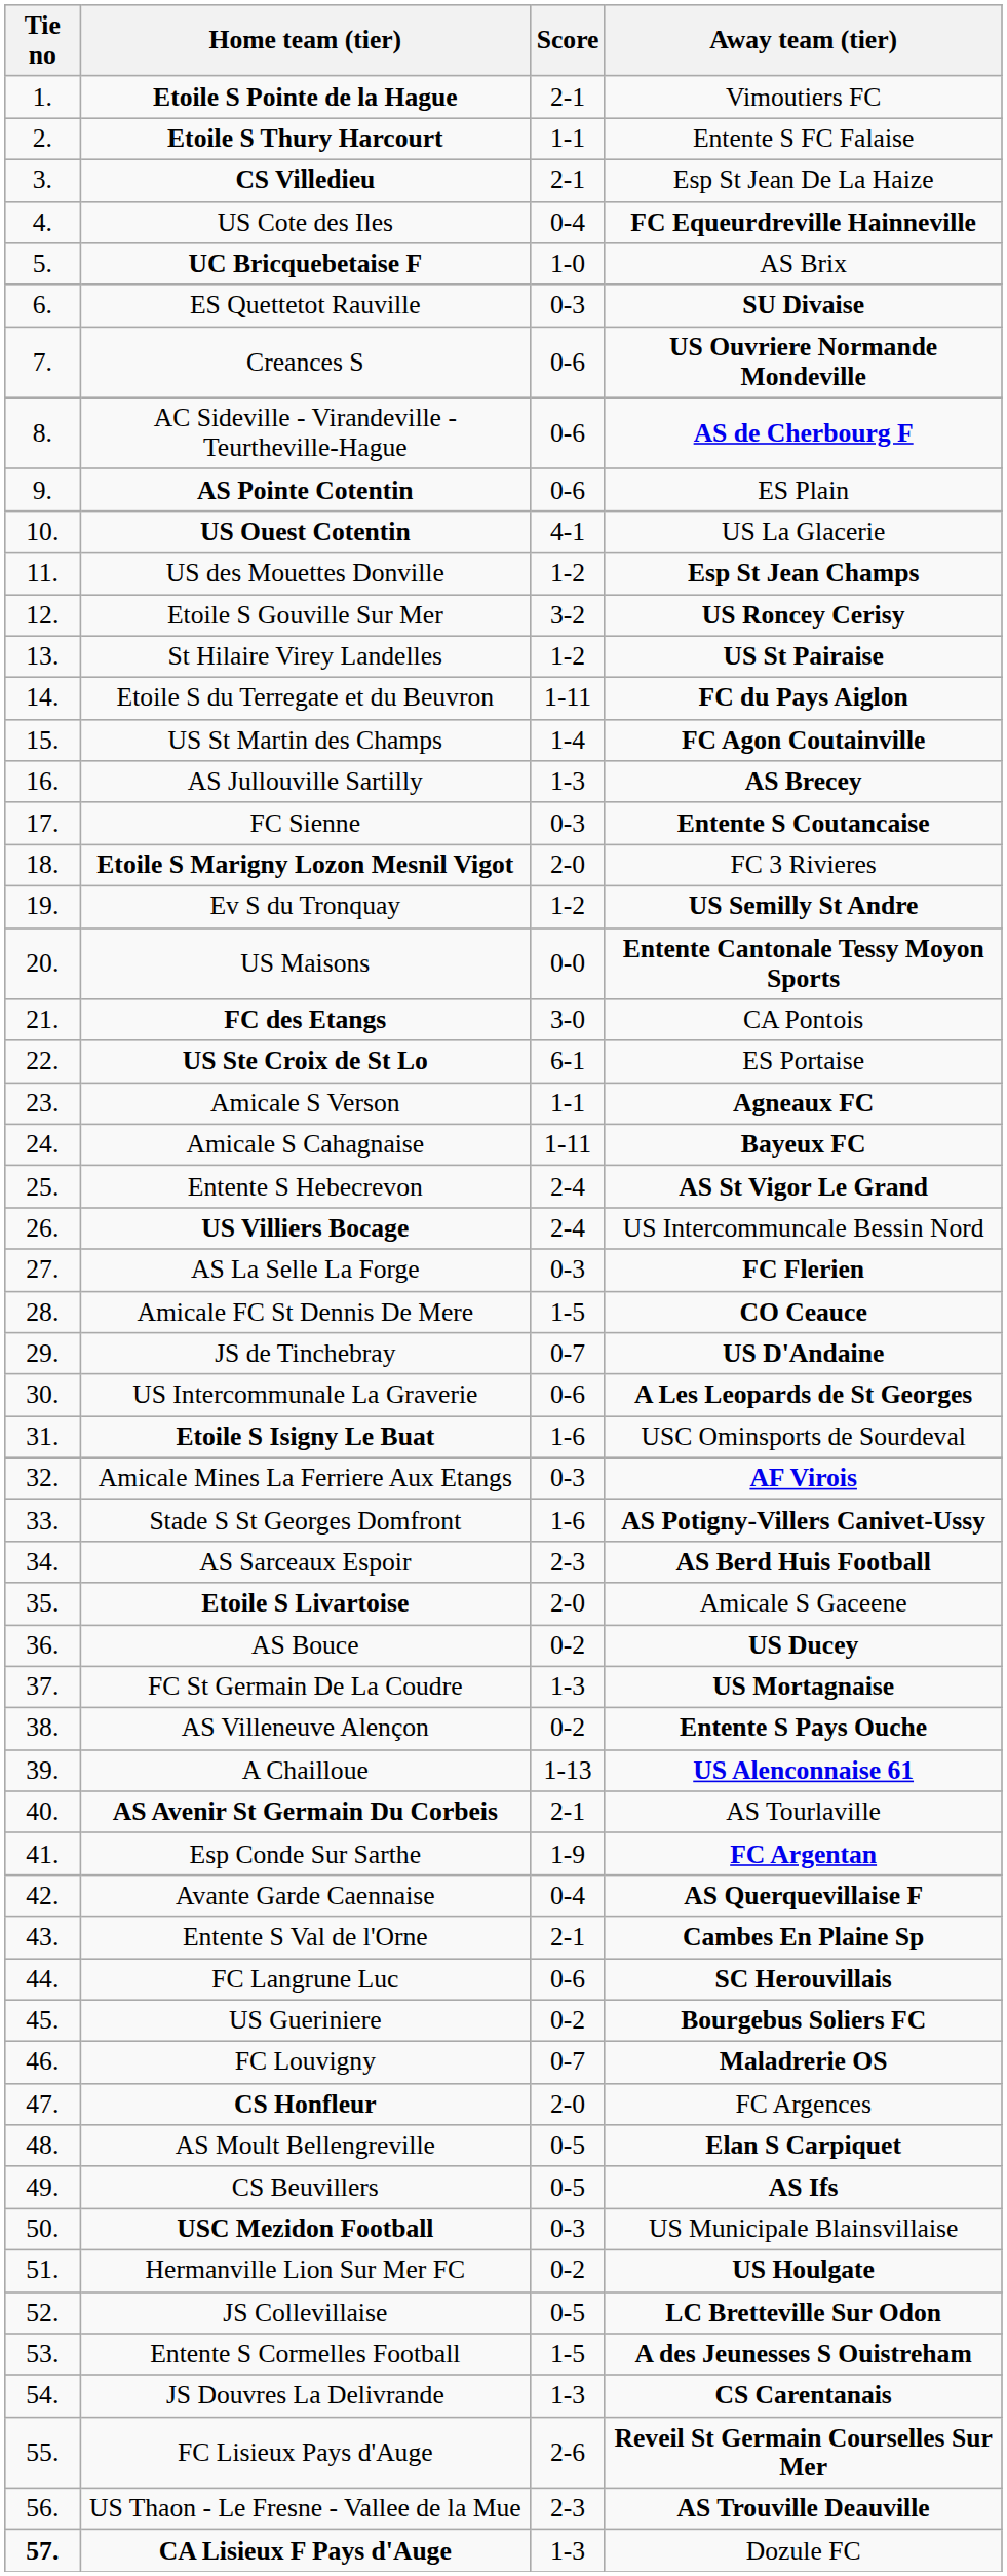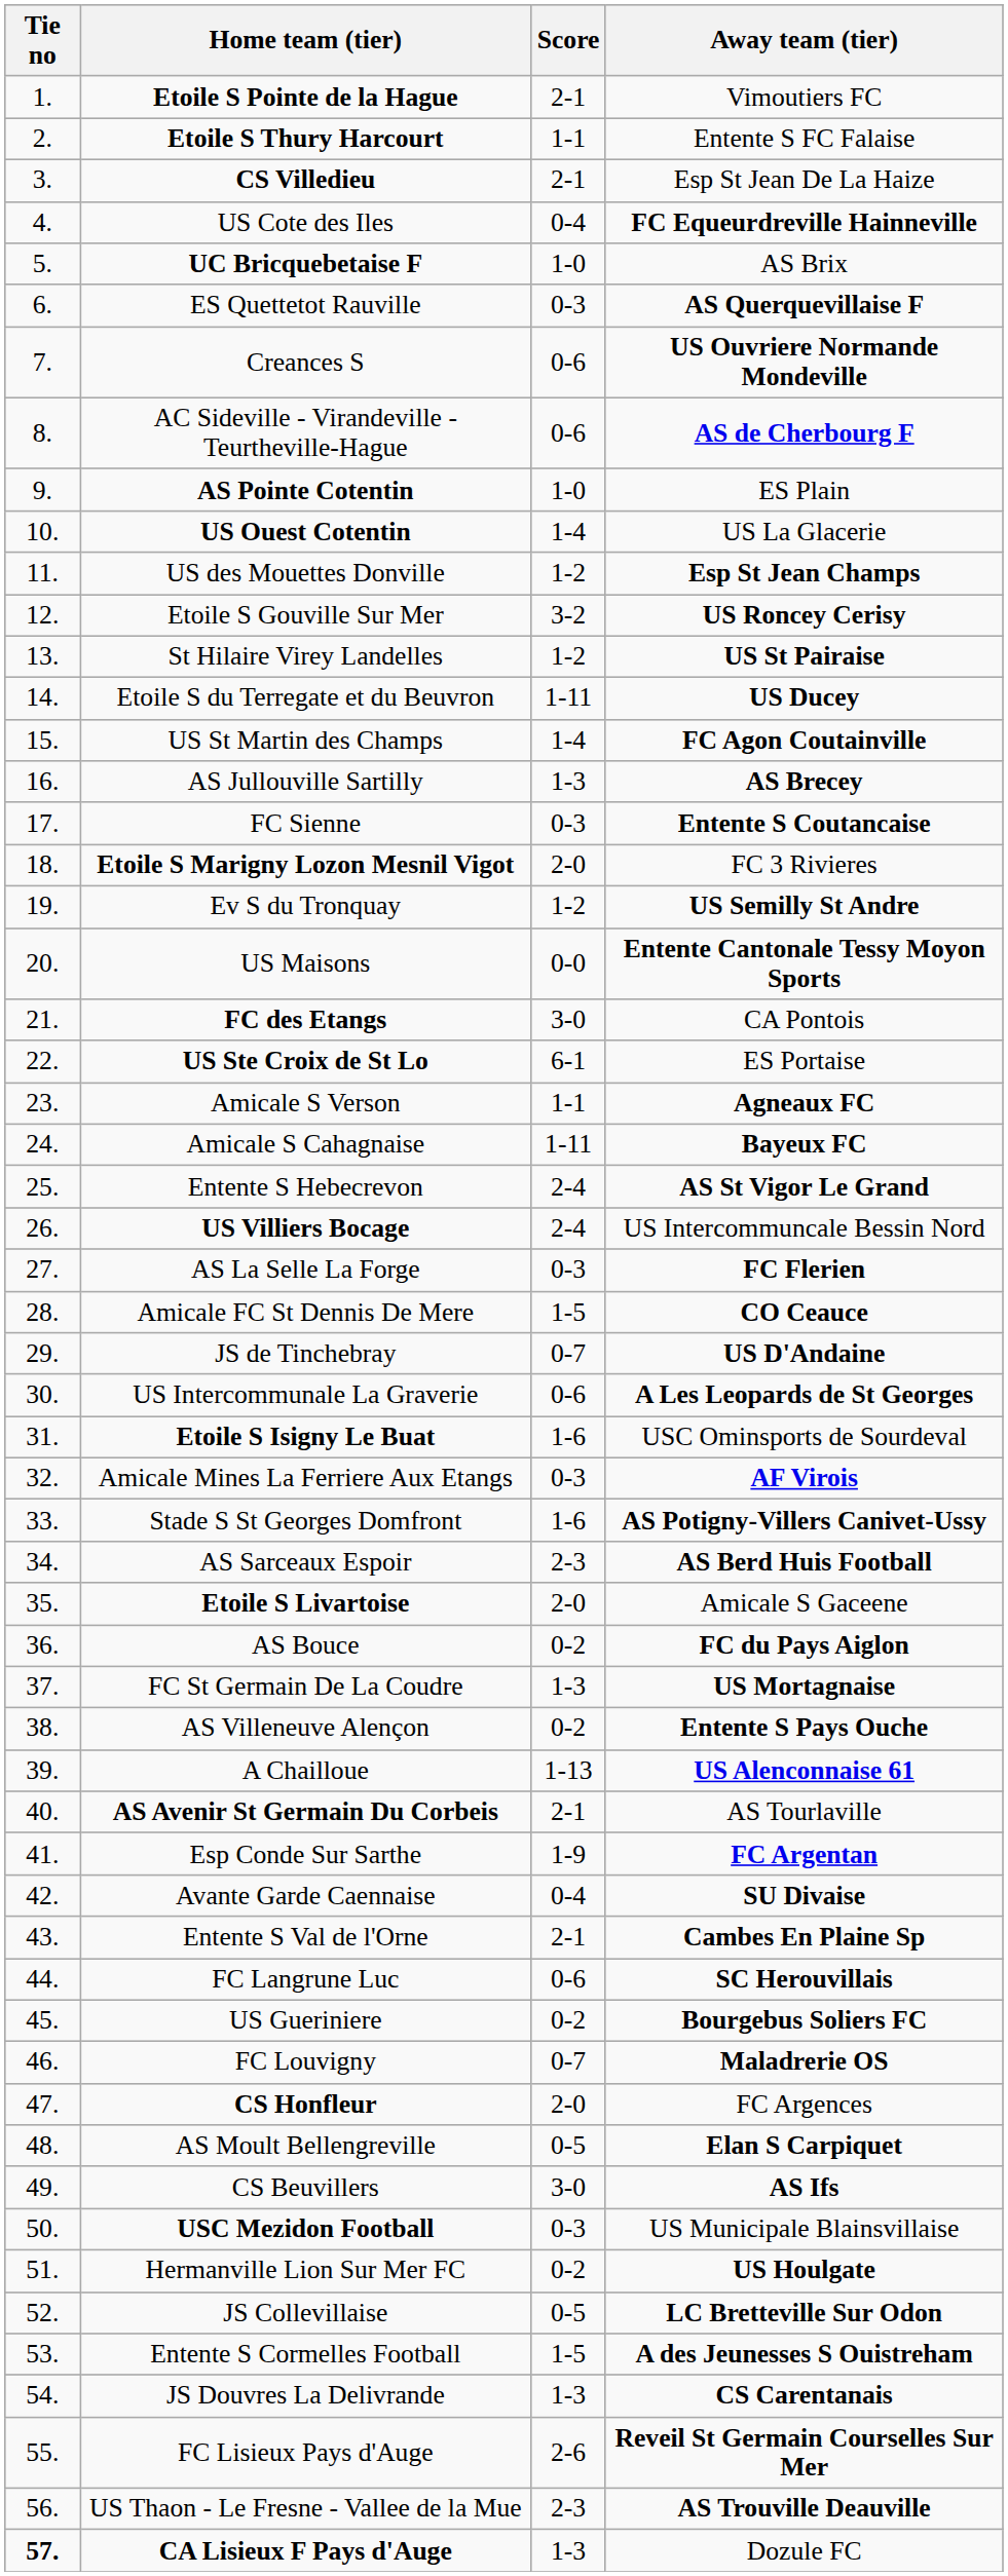ES Quettetot Rauville | Away team (tier): SU Divaise -> AS Querquevillaise F
AS Pointe Cotentin | Score: 0-6 -> 1-0
US Ouest Cotentin | Score: 4-1 -> 1-4
Etoile S du Terregate et du Beuvron | Away team (tier): FC du Pays Aiglon -> US Ducey
AS Bouce | Away team (tier): US Ducey -> FC du Pays Aiglon
Avante Garde Caennaise | Away team (tier): AS Querquevillaise F -> SU Divaise
CS Beuvillers | Score: 0-5 -> 3-0
